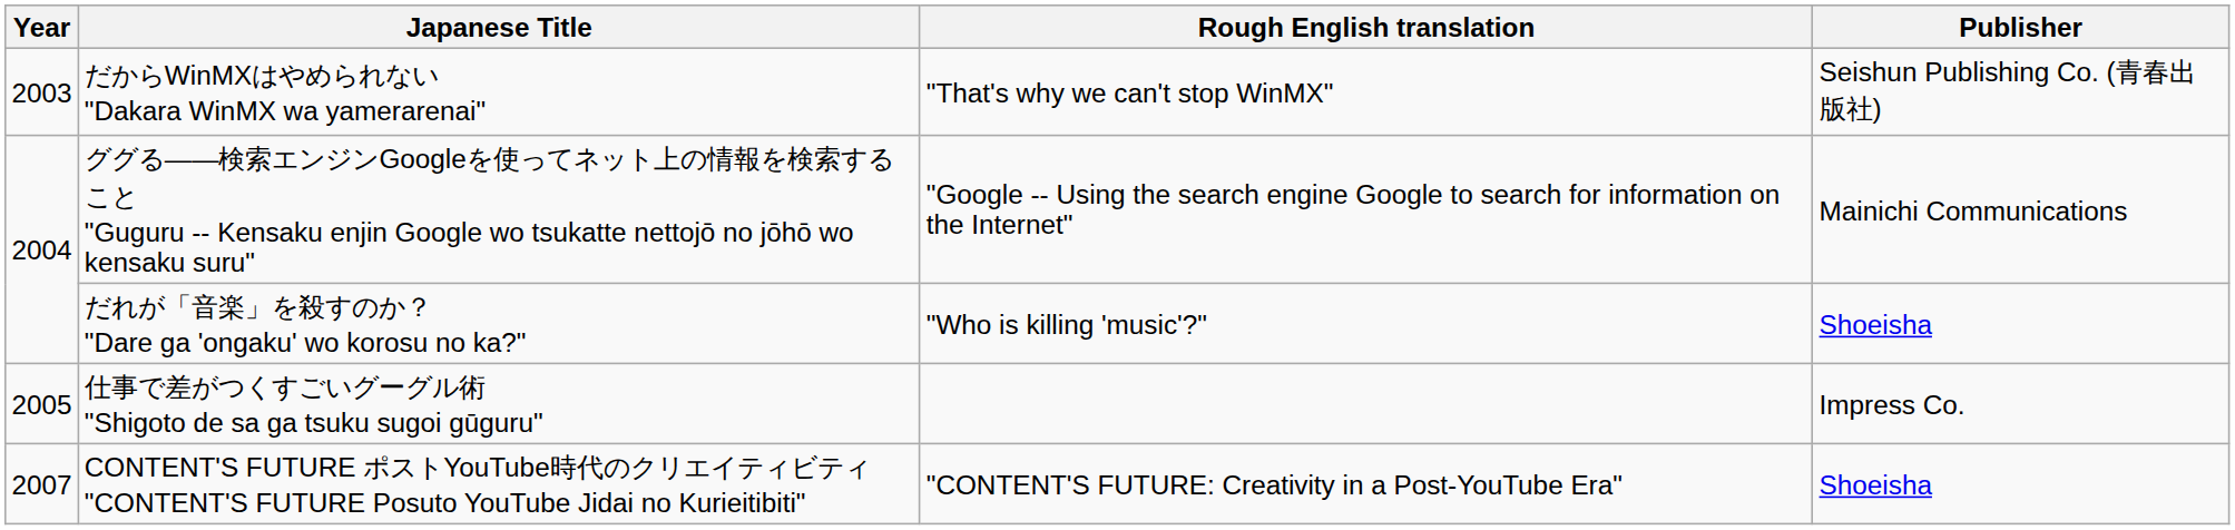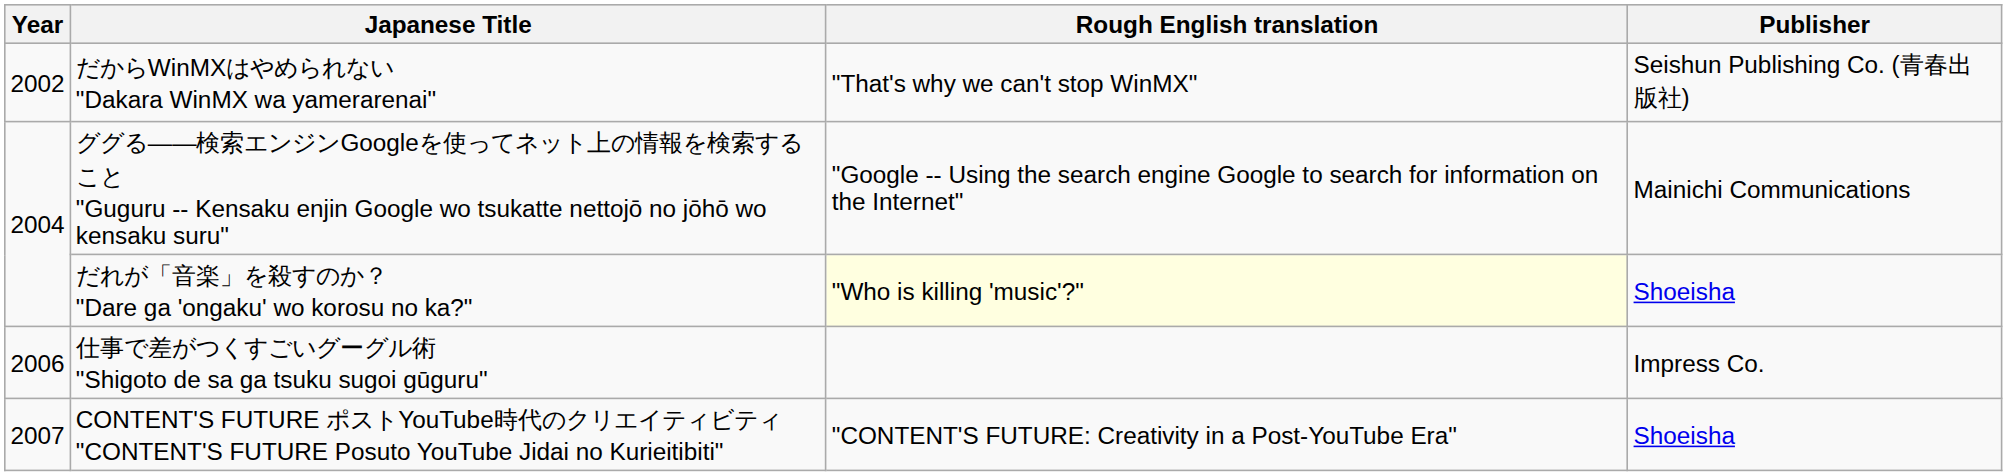だからWinMXはやめられない "Dakara WinMX wa yamerarenai" | Year: 2003 -> 2002
だれが「音楽」を殺すのか？ "Dare ga 'ongaku' wo korosu no ka?" | Rough English translation: no background -> lightyellow background
仕事で差がつくすごいグーグル術 "Shigoto de sa ga tsuku sugoi gūguru" | Year: 2005 -> 2006
